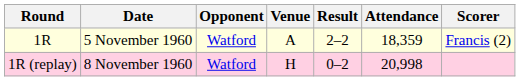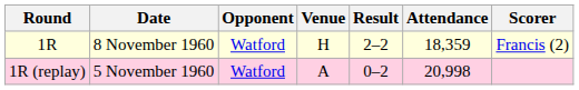1R | Date: 5 November 1960 -> 8 November 1960
1R | Venue: A -> H
1R (replay) | Date: 8 November 1960 -> 5 November 1960
1R (replay) | Venue: H -> A
